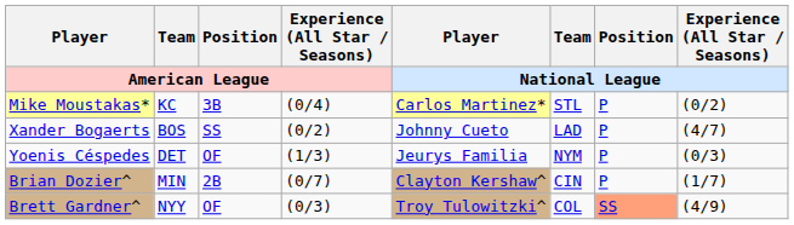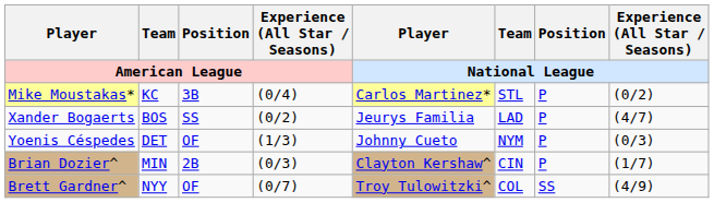Xander Bogaerts | Player / National League: Johnny Cueto -> Jeurys Familia
Yoenis Céspedes | Player / National League: Jeurys Familia -> Johnny Cueto
Brian Dozier^ | Experience (All Star / Seasons) / American League: (0/7) -> (0/3)
Brett Gardner^ | Experience (All Star / Seasons) / American League: (0/3) -> (0/7)
Brett Gardner^ | Position / National League: lightsalmon background -> no background
